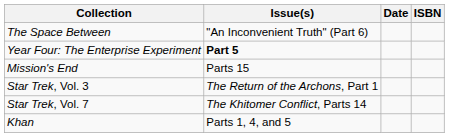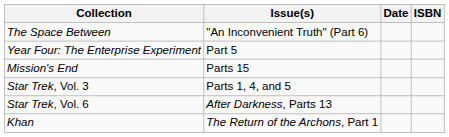Year Four: The Enterprise Experiment | Issue(s): bold -> normal
Star Trek, Vol. 3 | Issue(s): The Return of the Archons, Part 1 -> Parts 1, 4, and 5
+ row: Star Trek, Vol. 6 | After Darkness, Parts 13
- row: Star Trek, Vol. 7 | The Khitomer Conflict, Parts 14
Khan | Issue(s): Parts 1, 4, and 5 -> The Return of the Archons, Part 1
